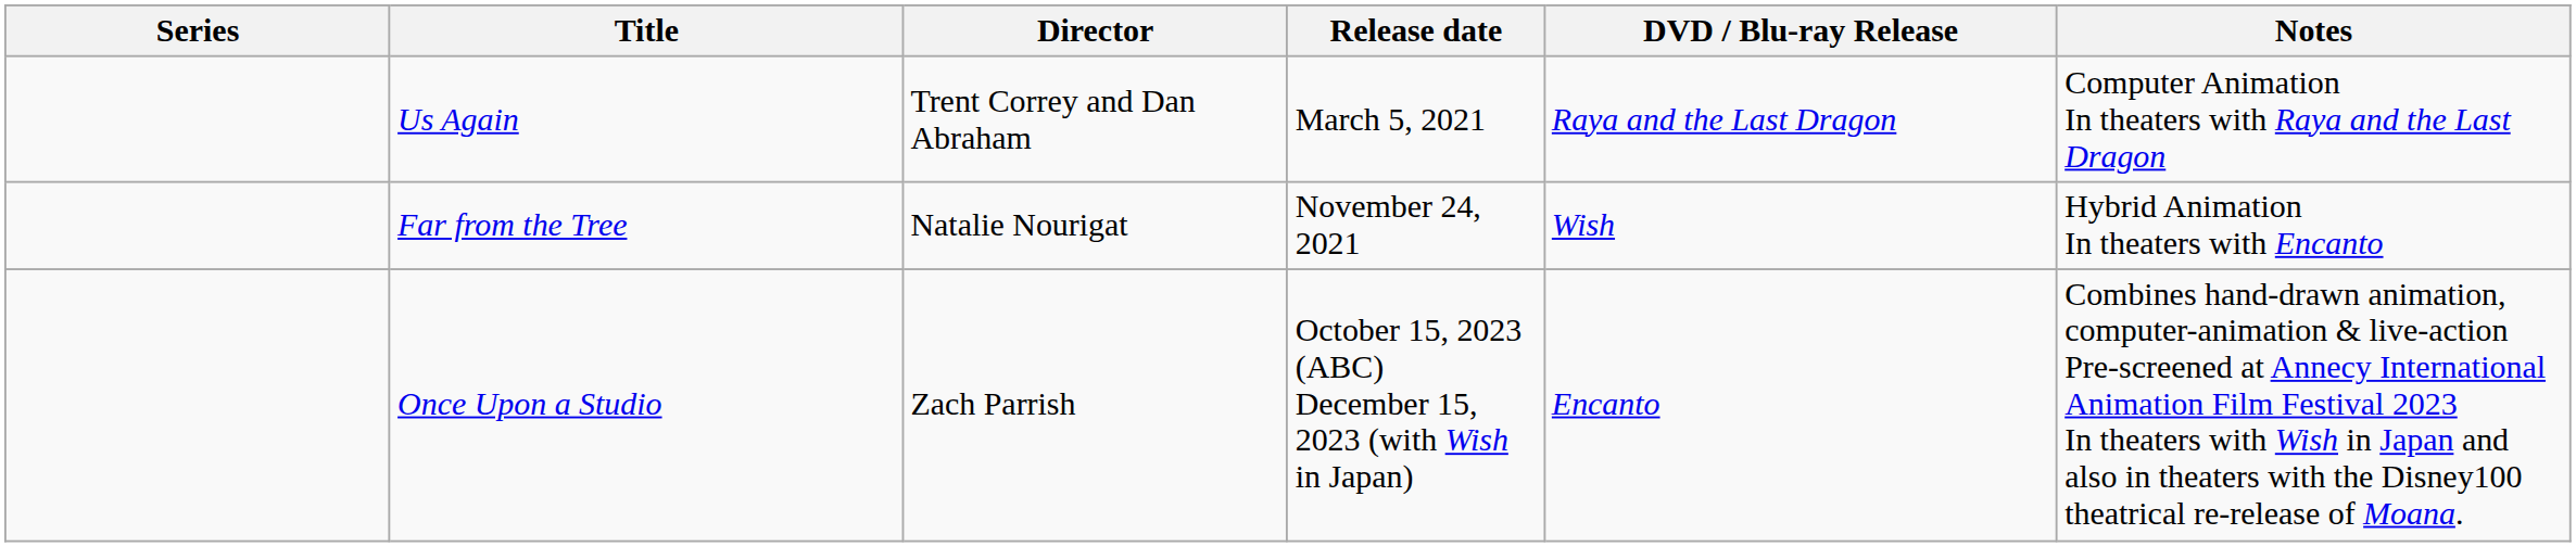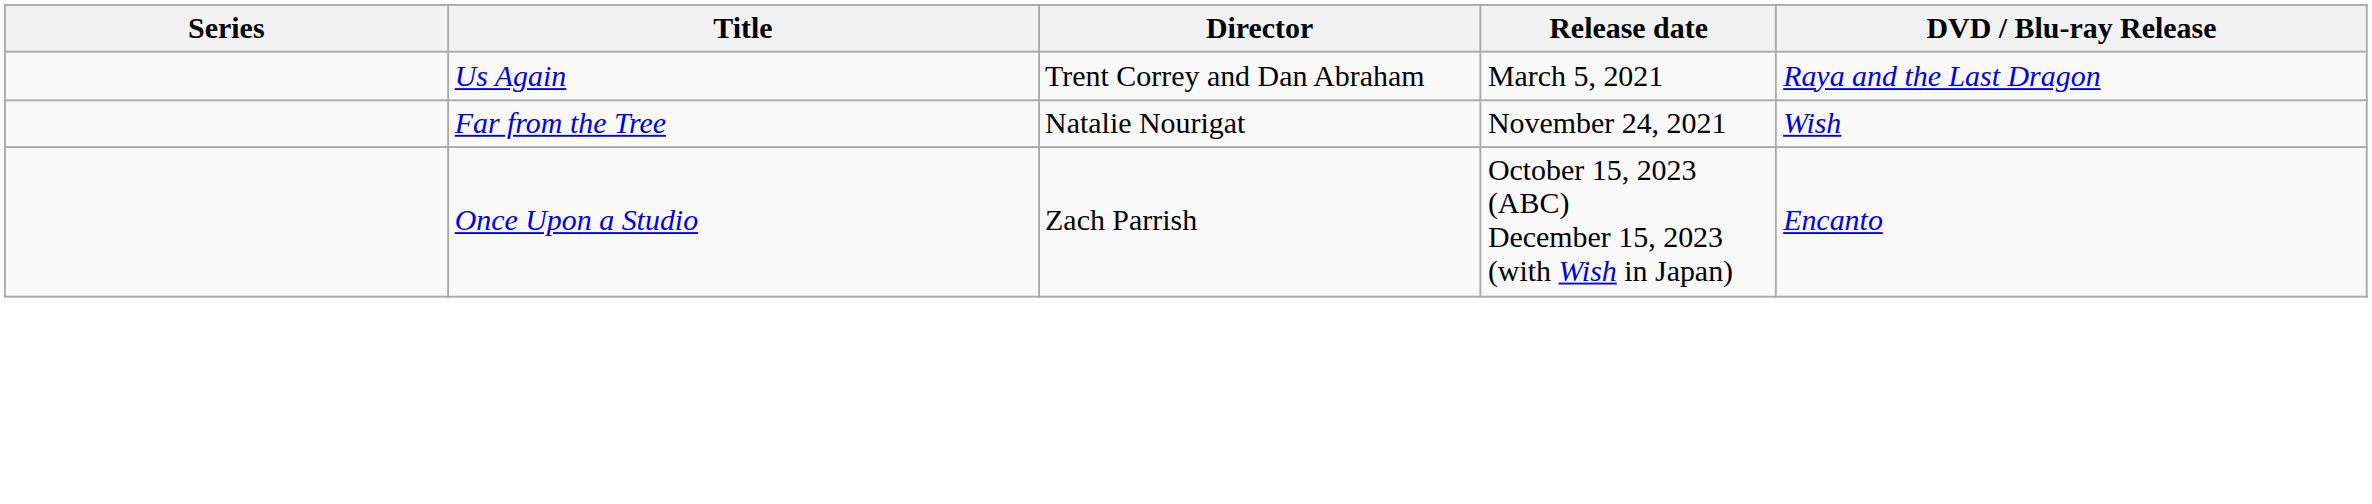- column: Notes | Computer Animation In theaters with Raya and the Last Dragon | Hybrid Animation In theaters with Encanto | Combines hand-drawn animation, computer-animation & live-action Pre-screened at Annecy International Animation Film Festival 2023 In theaters with Wish in Japan and also in theaters with the Disney100 theatrical re-release of Moana.
